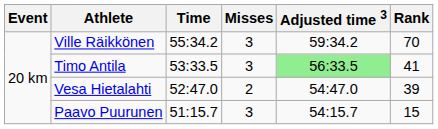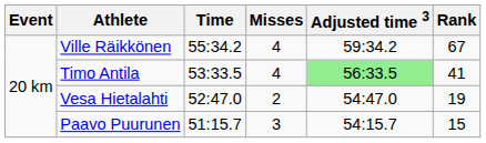Ville Räikkönen | Misses: 3 -> 4
Ville Räikkönen | Rank: 70 -> 67
Timo Antila | Misses: 3 -> 4
Vesa Hietalahti | Rank: 39 -> 19
